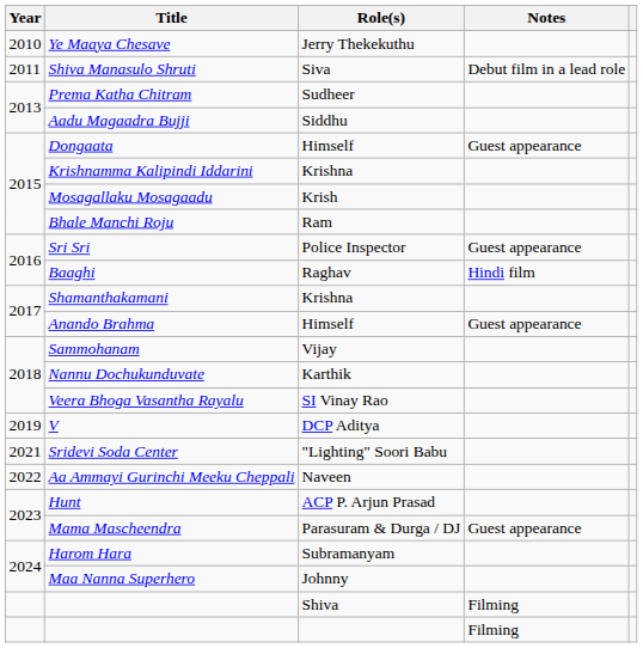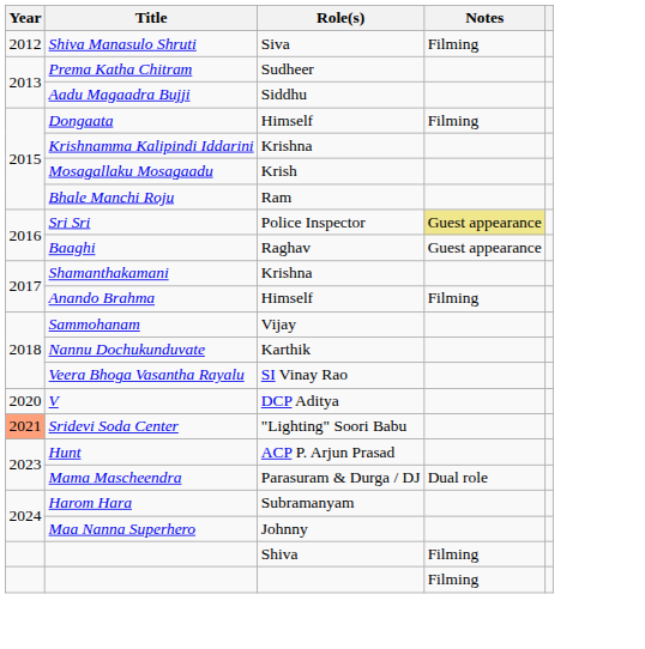- row: 2010 | Ye Maaya Chesave | Jerry Thekekuthu
Shiva Manasulo Shruti | Year: 2011 -> 2012
Shiva Manasulo Shruti | Notes: Debut film in a lead role -> Filming
Dongaata | Notes: Guest appearance -> Filming
Sri Sri | Notes: no background -> khaki background
Baaghi | Notes: Hindi film -> Guest appearance
Anando Brahma | Notes: Guest appearance -> Filming
V | Year: 2019 -> 2020
Sridevi Soda Center | Year: no background -> lightsalmon background
- row: 2022 | Aa Ammayi Gurinchi Meeku Cheppali | Naveen
Mama Mascheendra | Notes: Guest appearance -> Dual role
